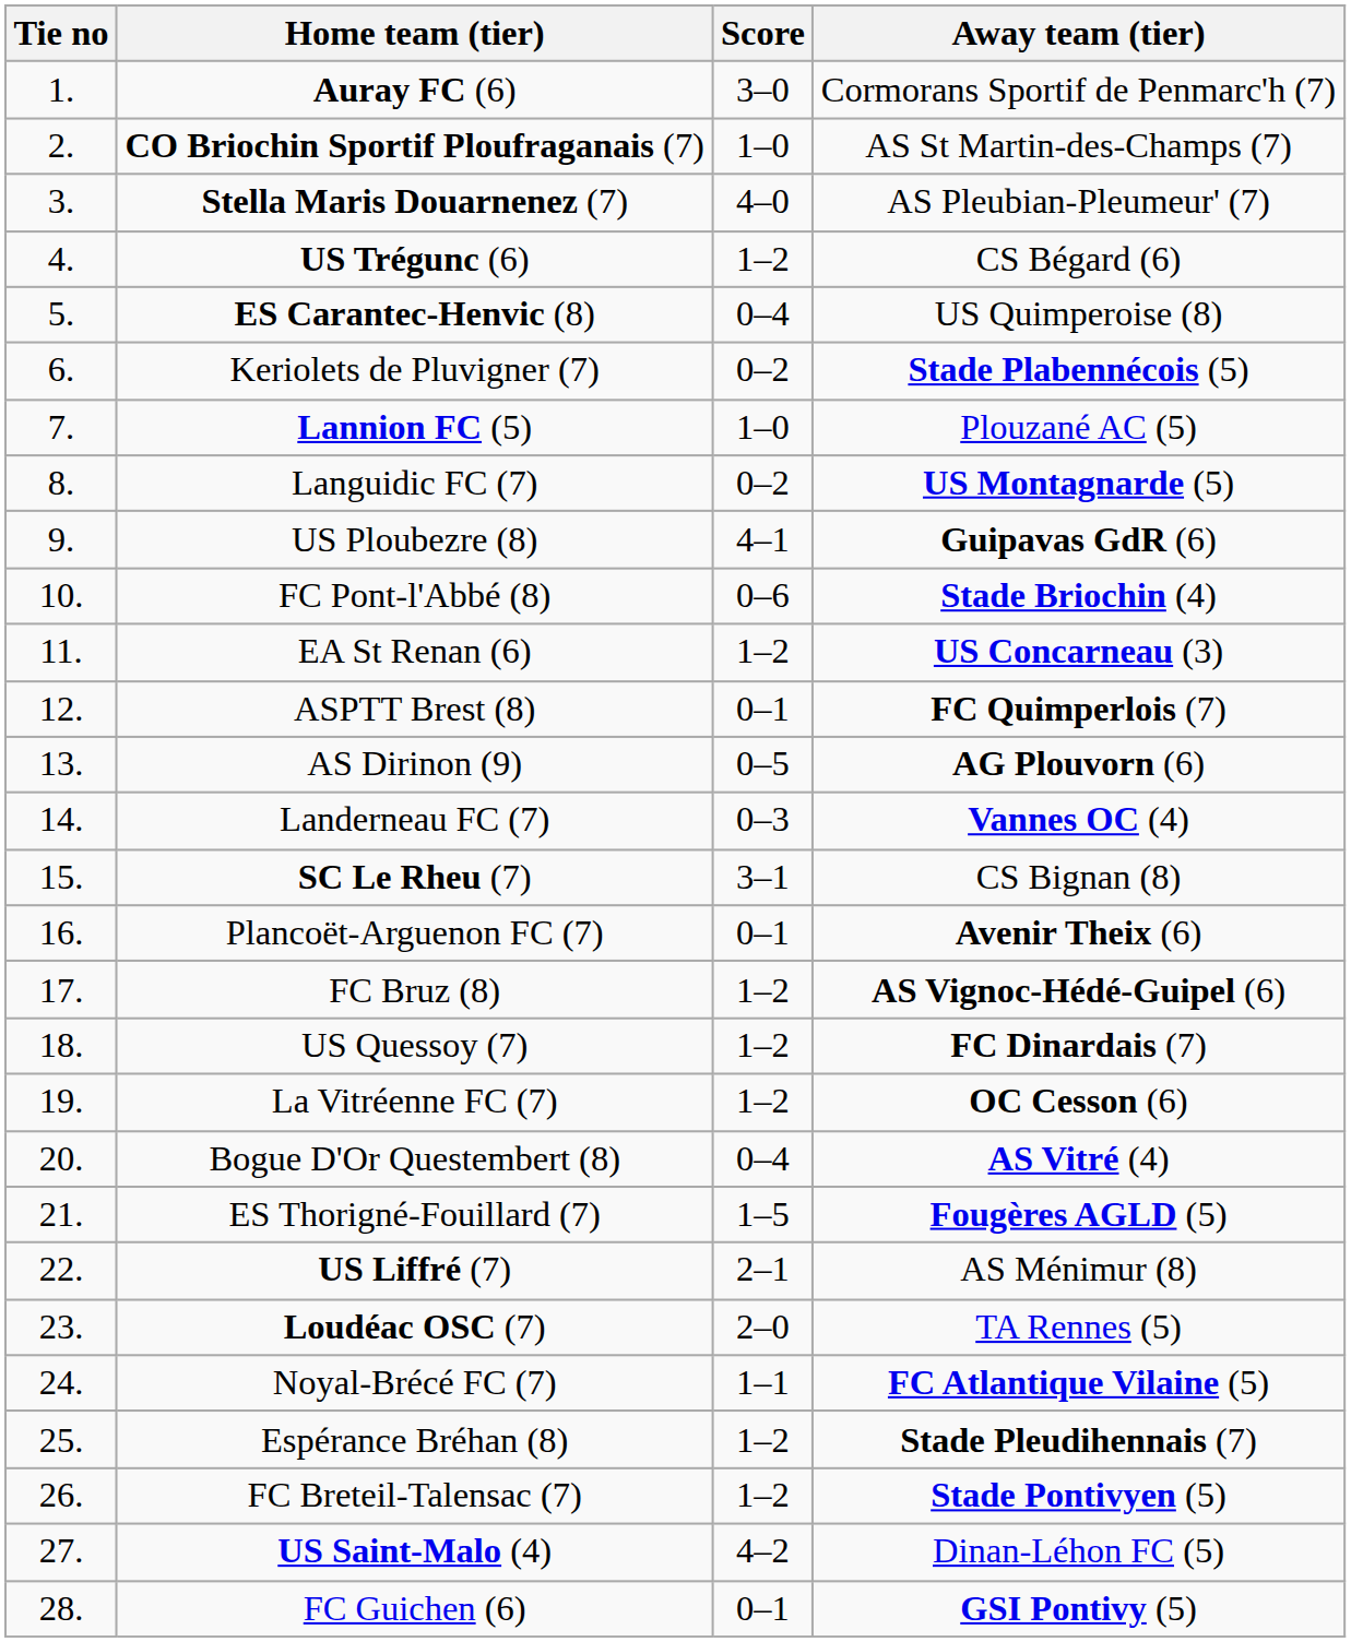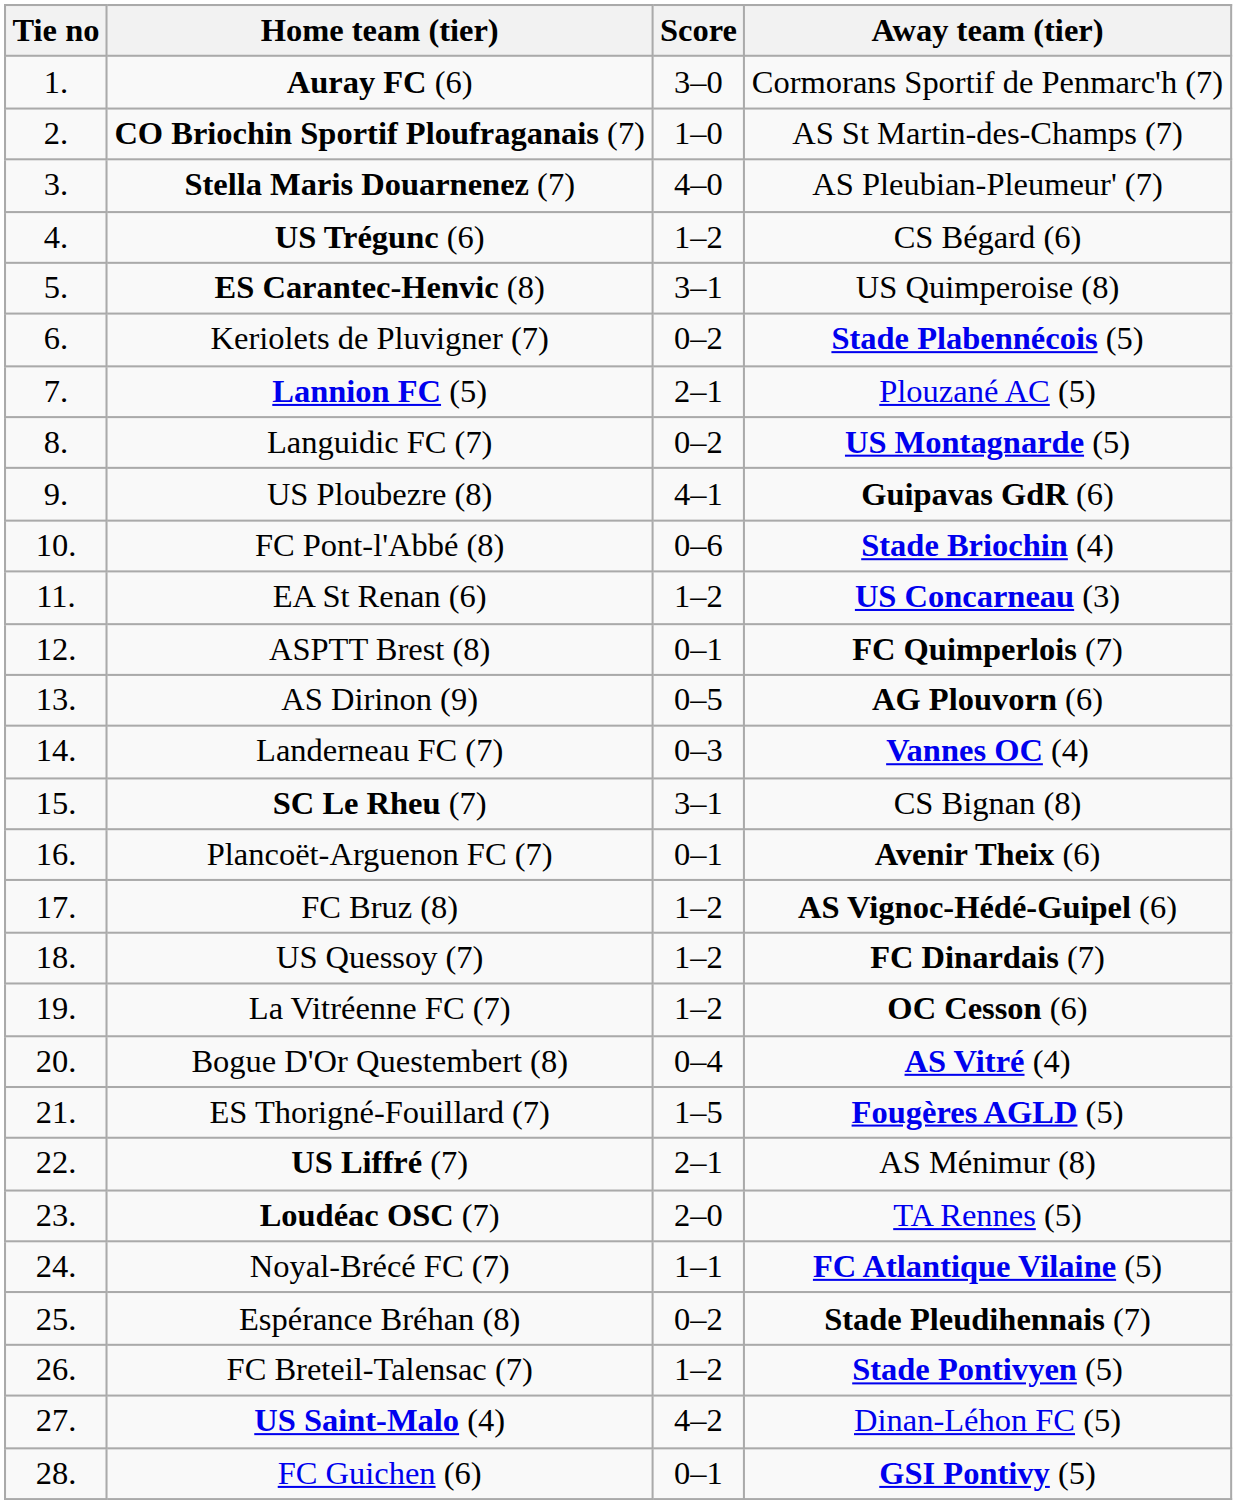ES Carantec-Henvic (8) | Score: 0–4 -> 3–1
Lannion FC (5) | Score: 1–0 -> 2–1
Espérance Bréhan (8) | Score: 1–2 -> 0–2
